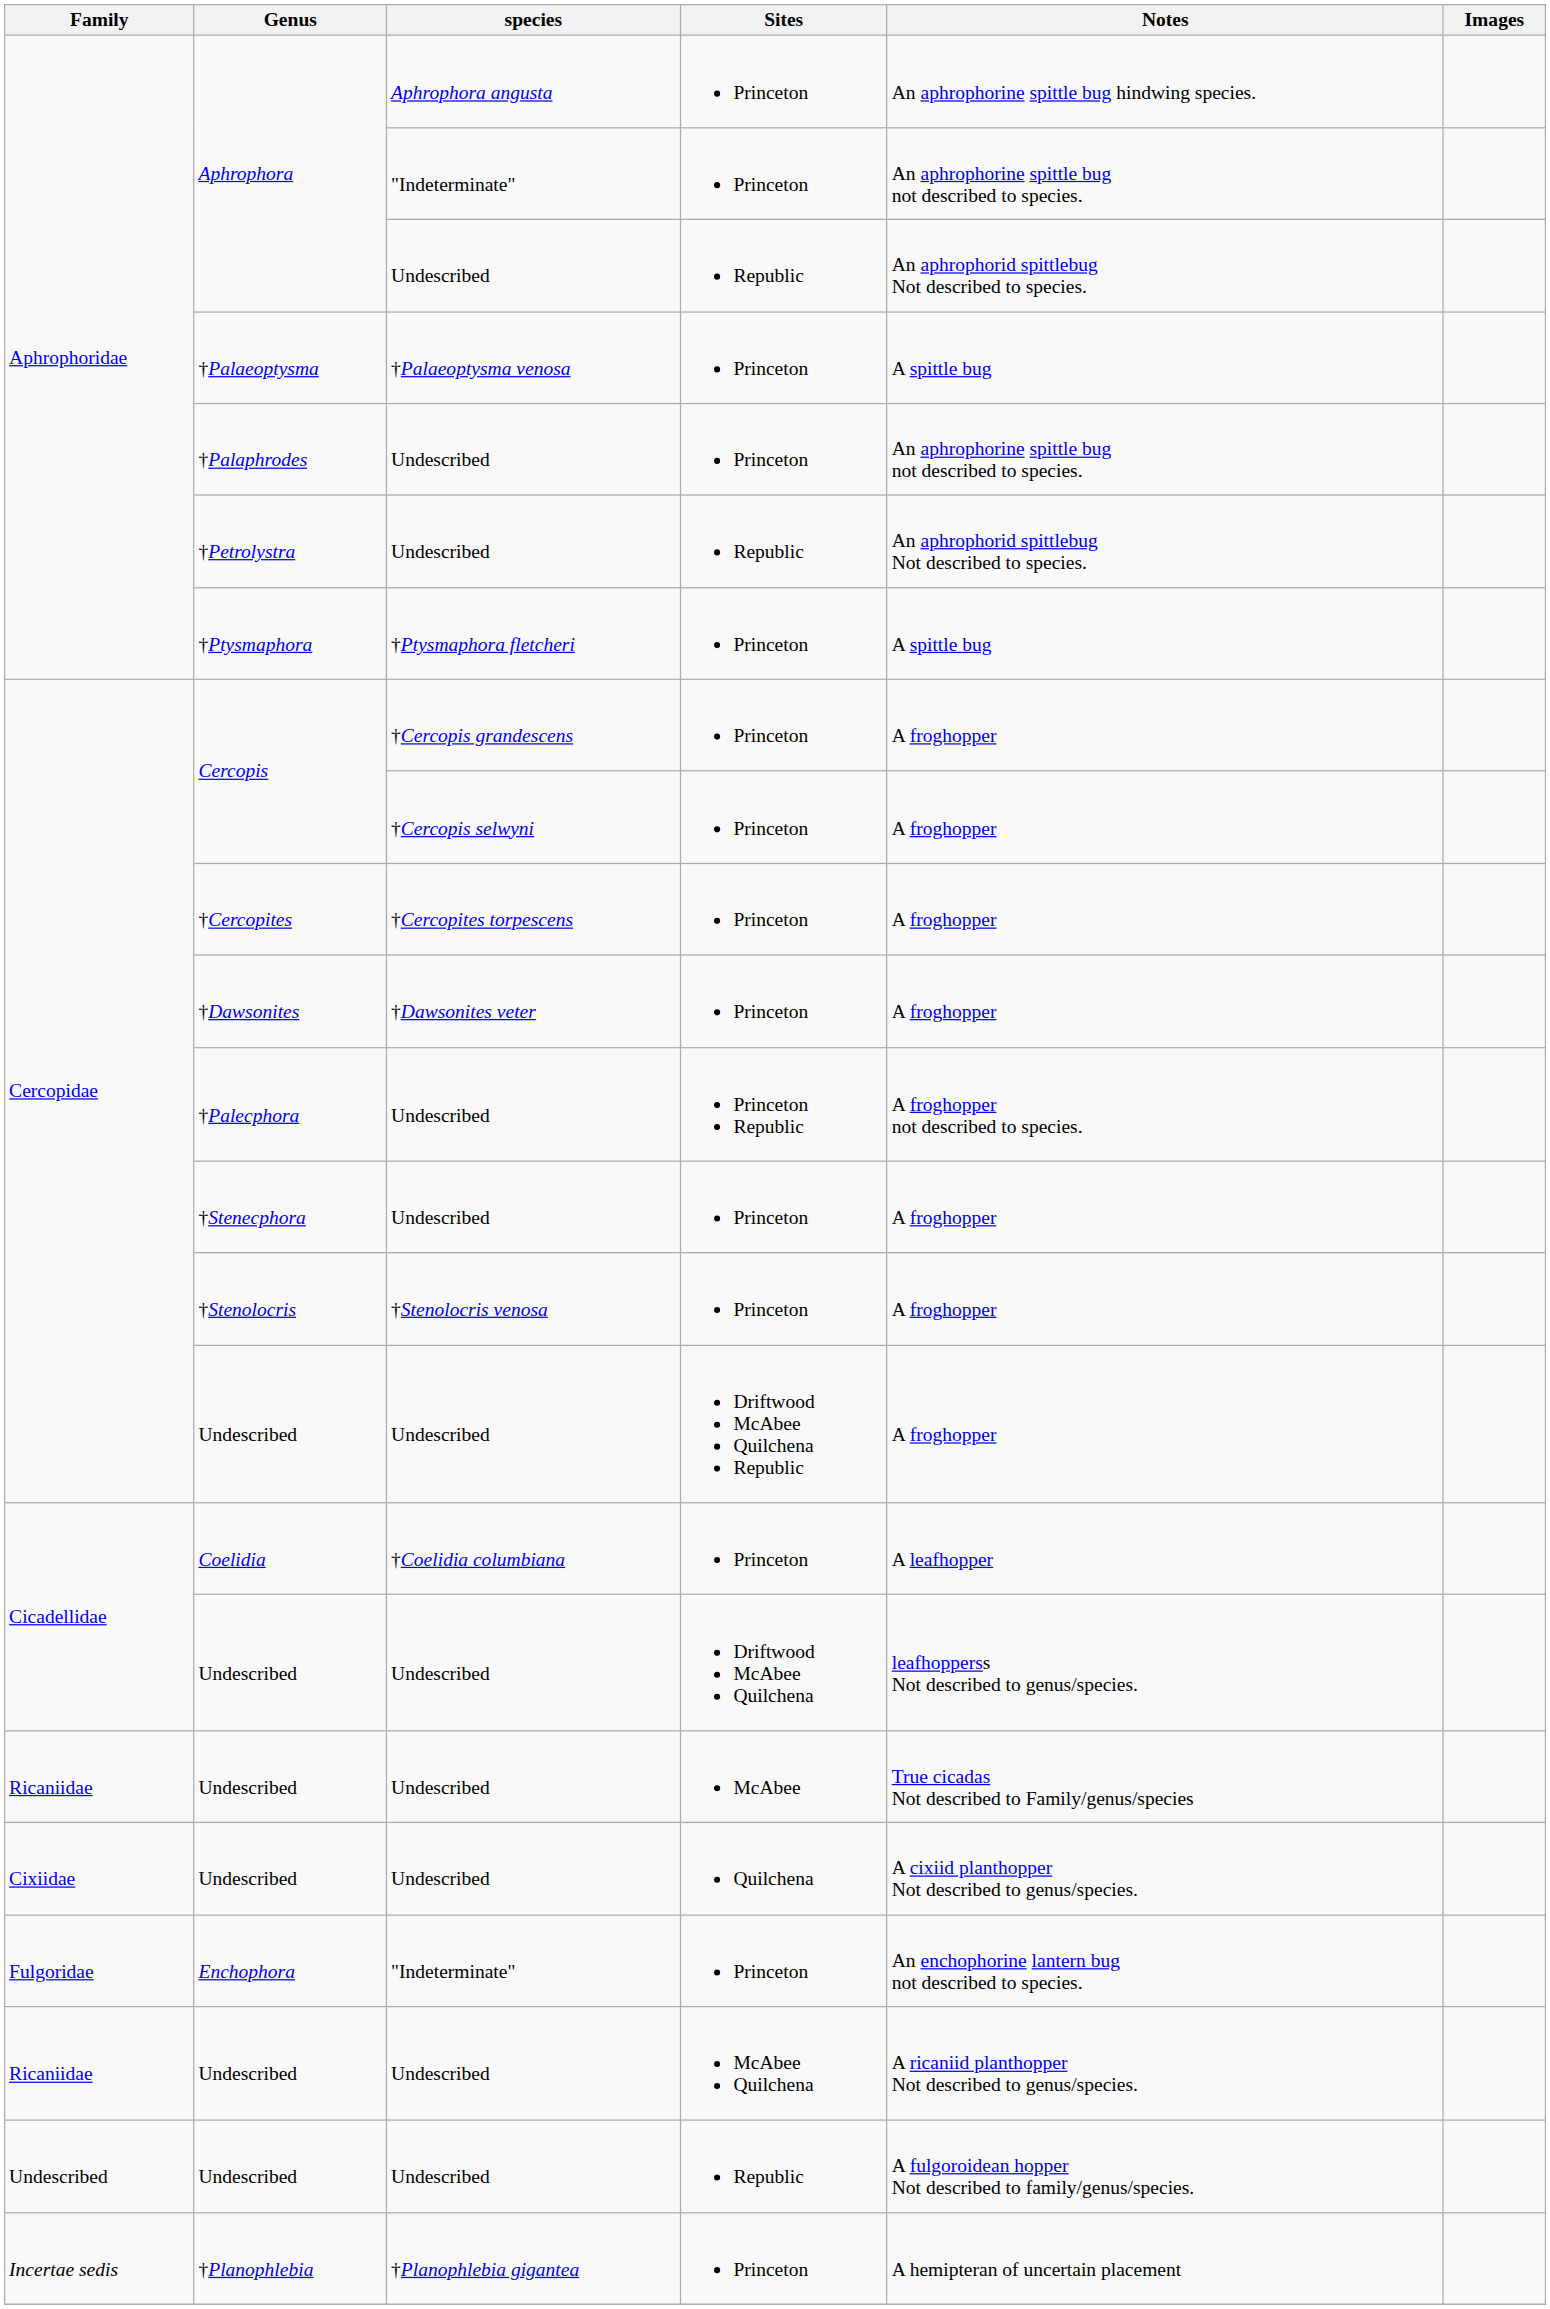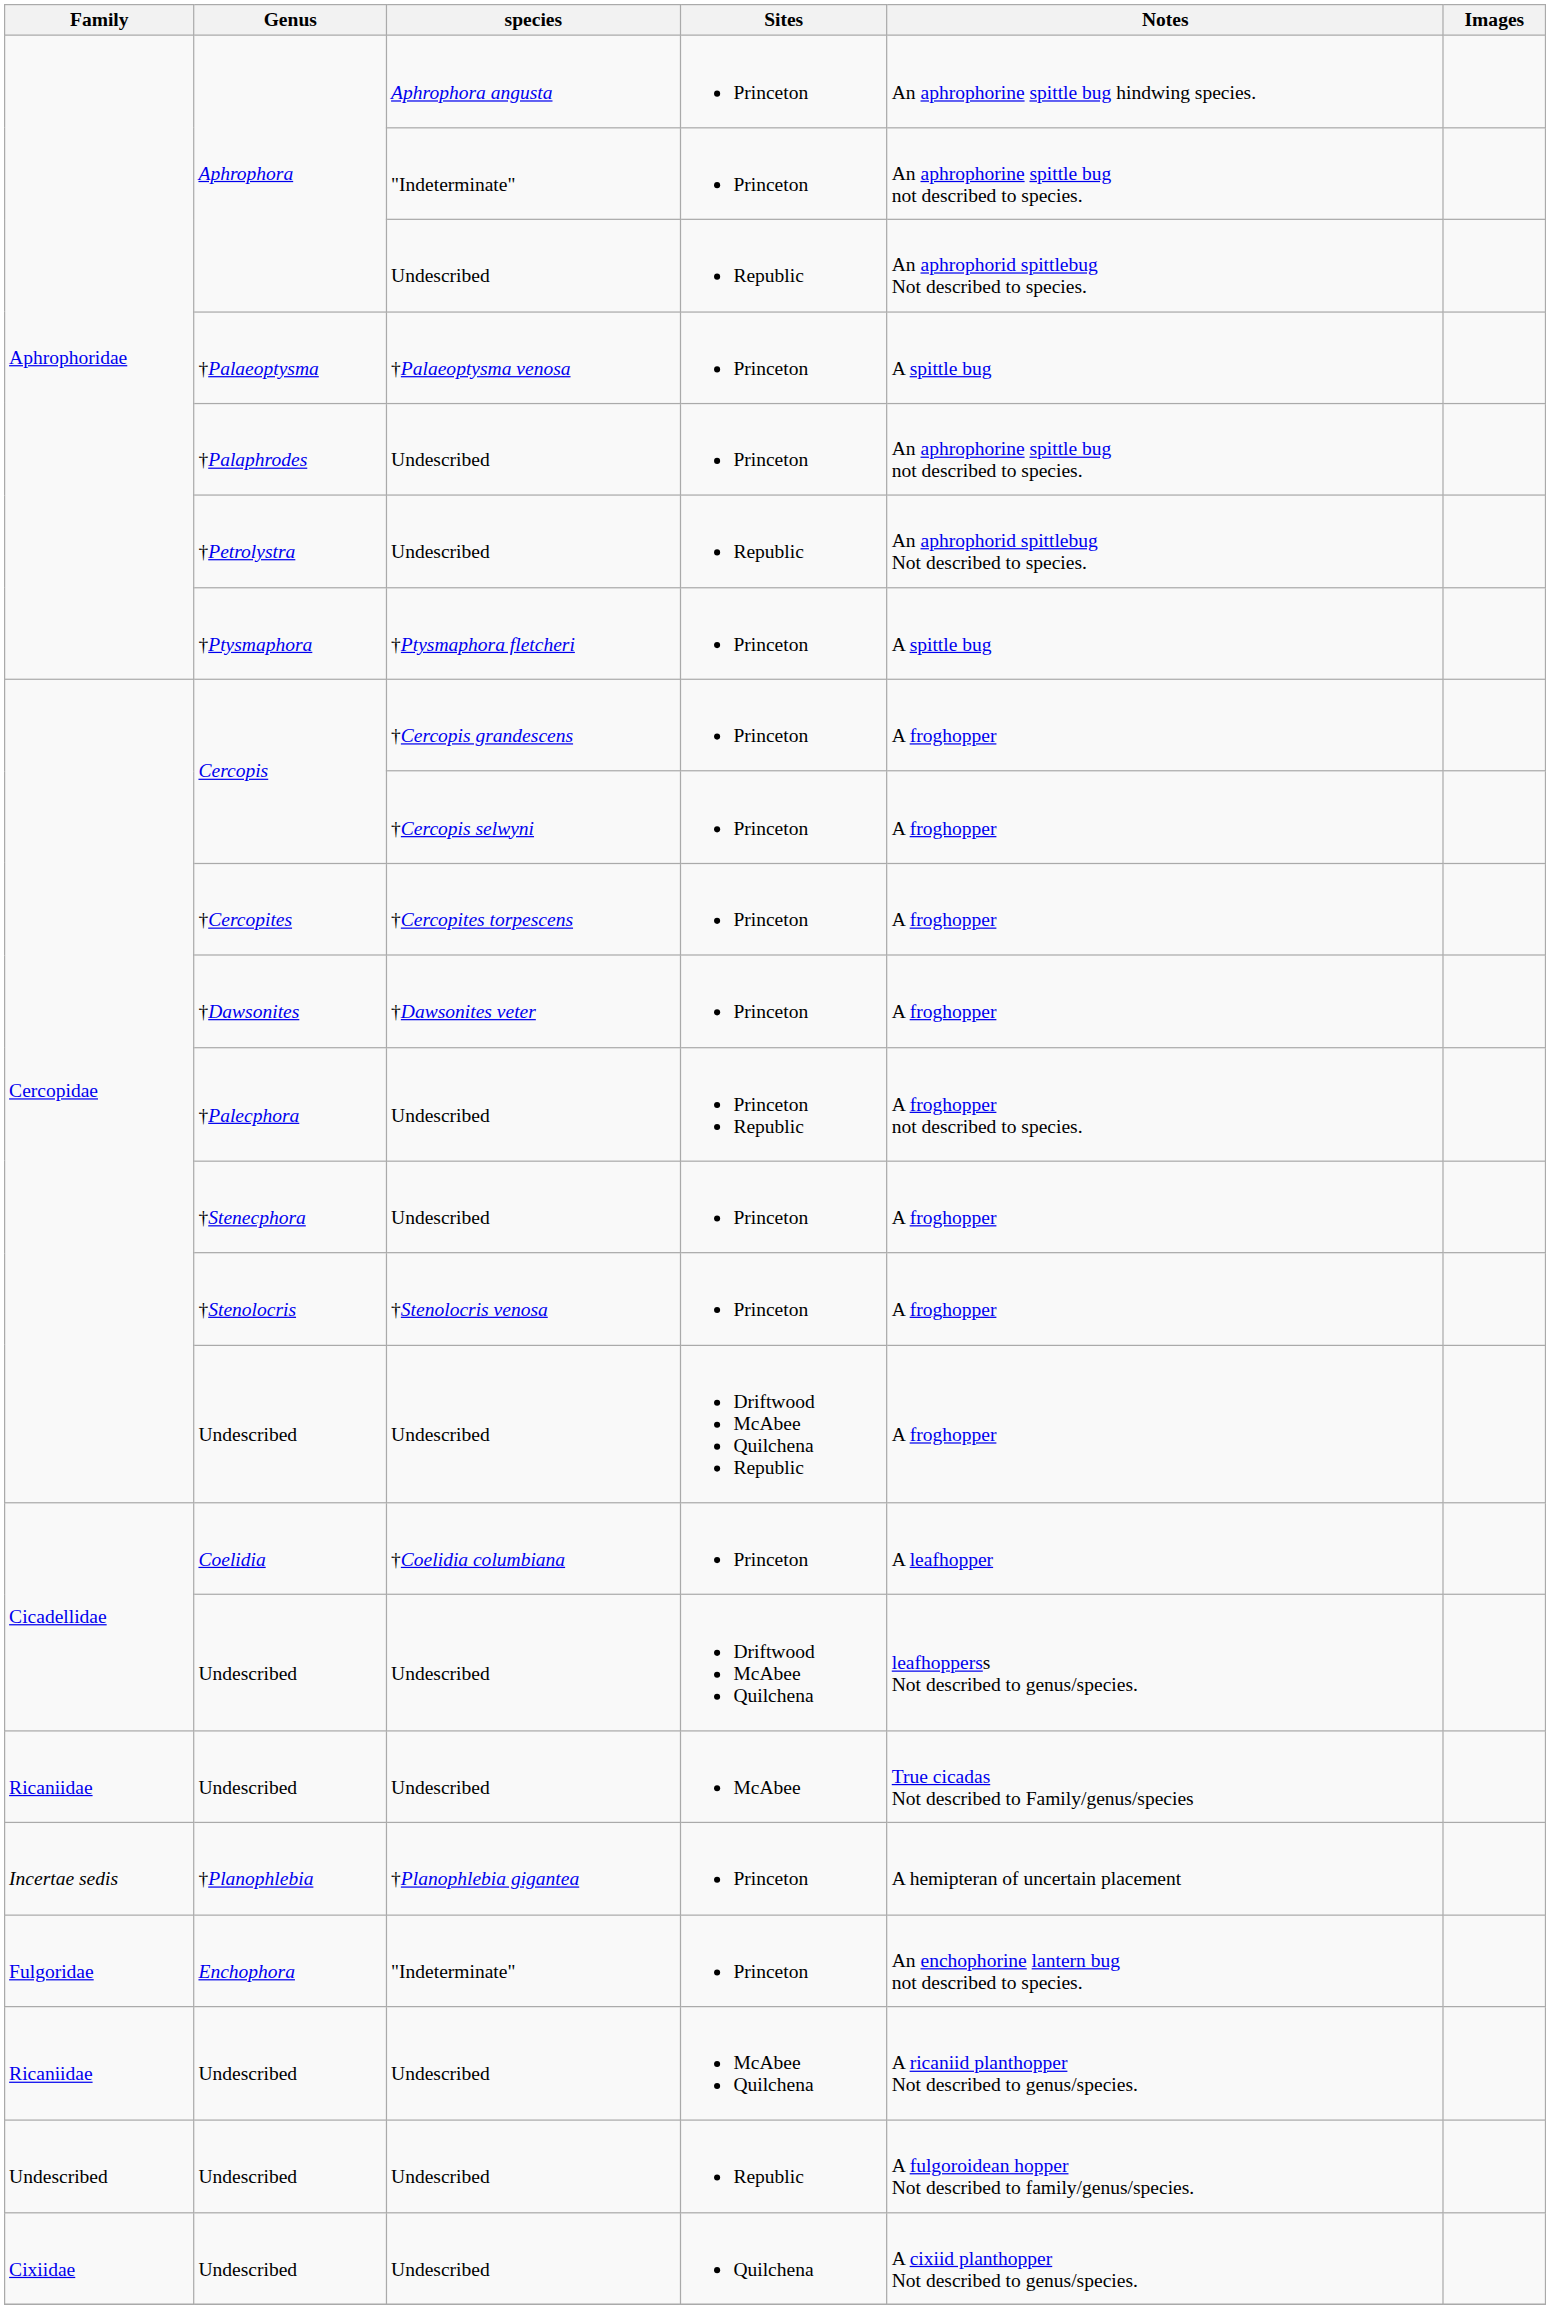rows swapped: Undescribed / Quilchena <-> †Planophlebia
